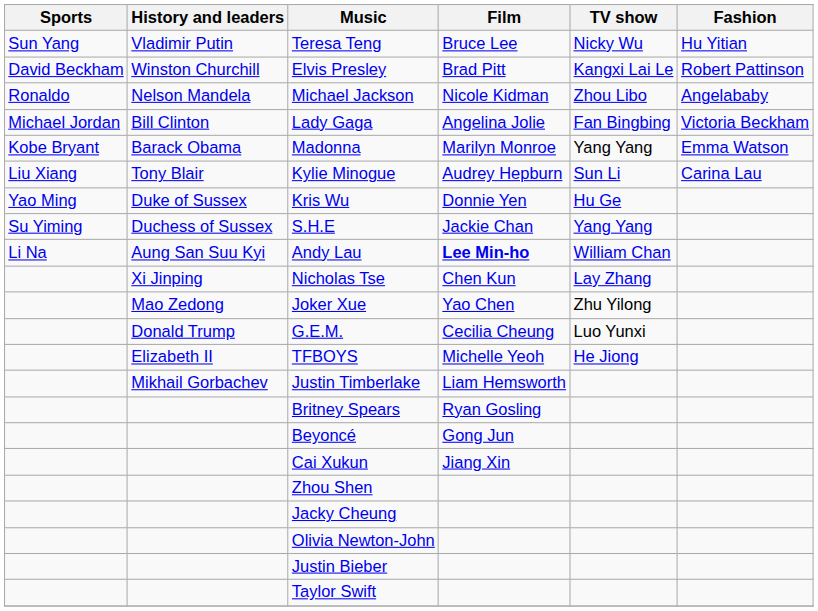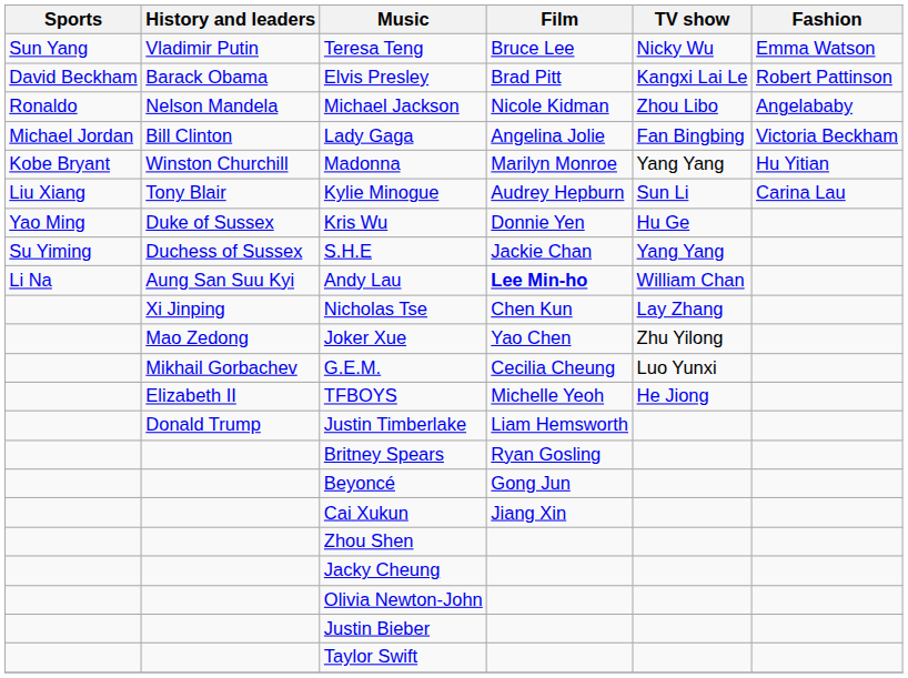Teresa Teng | Fashion: Hu Yitian -> Emma Watson
Elvis Presley | History and leaders: Winston Churchill -> Barack Obama
Madonna | History and leaders: Barack Obama -> Winston Churchill
Madonna | Fashion: Emma Watson -> Hu Yitian
G.E.M. | History and leaders: Donald Trump -> Mikhail Gorbachev
Justin Timberlake | History and leaders: Mikhail Gorbachev -> Donald Trump
